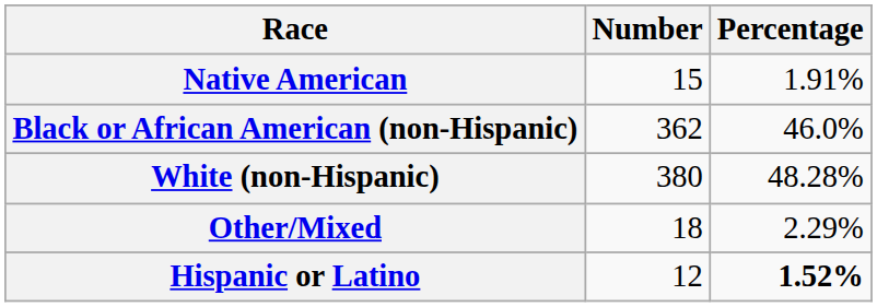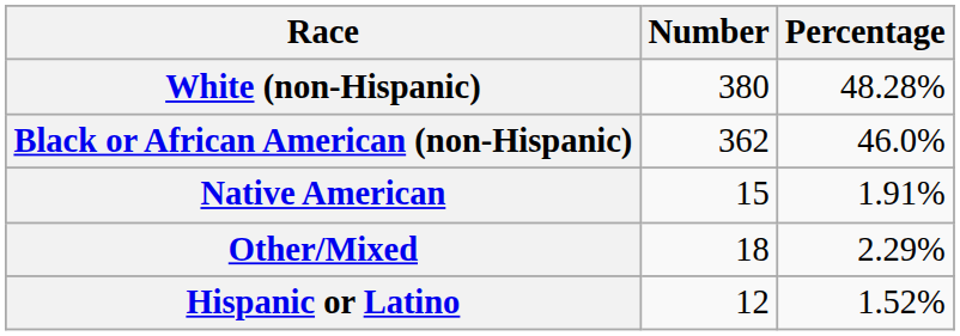rows swapped: White (non-Hispanic) <-> Native American
Hispanic or Latino | Percentage: bold -> normal
